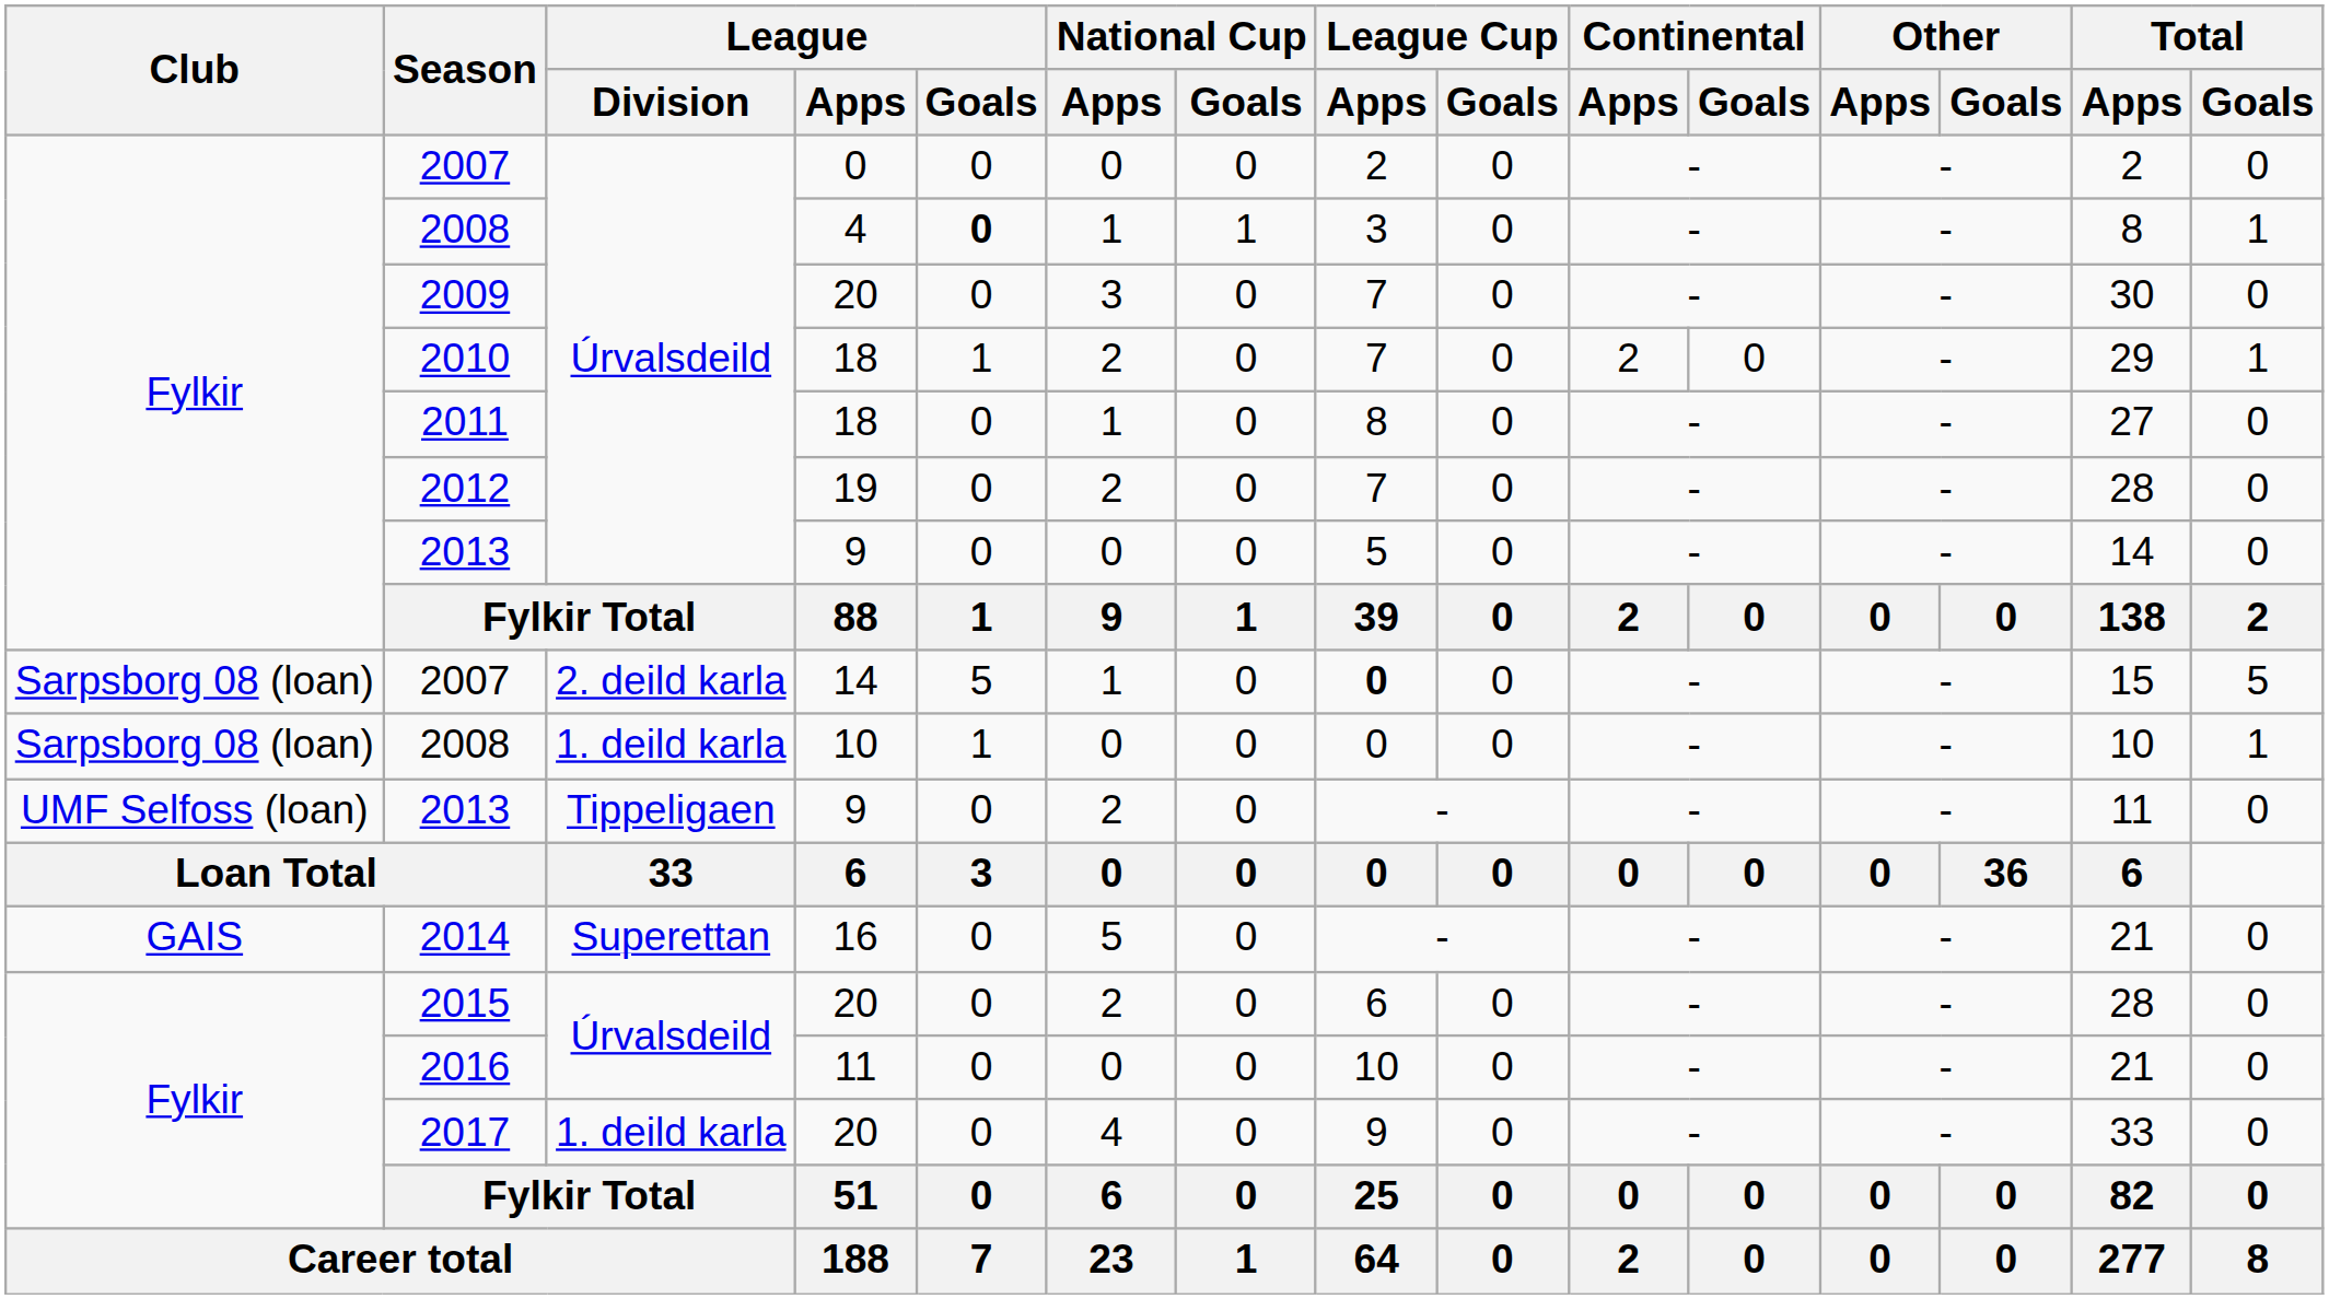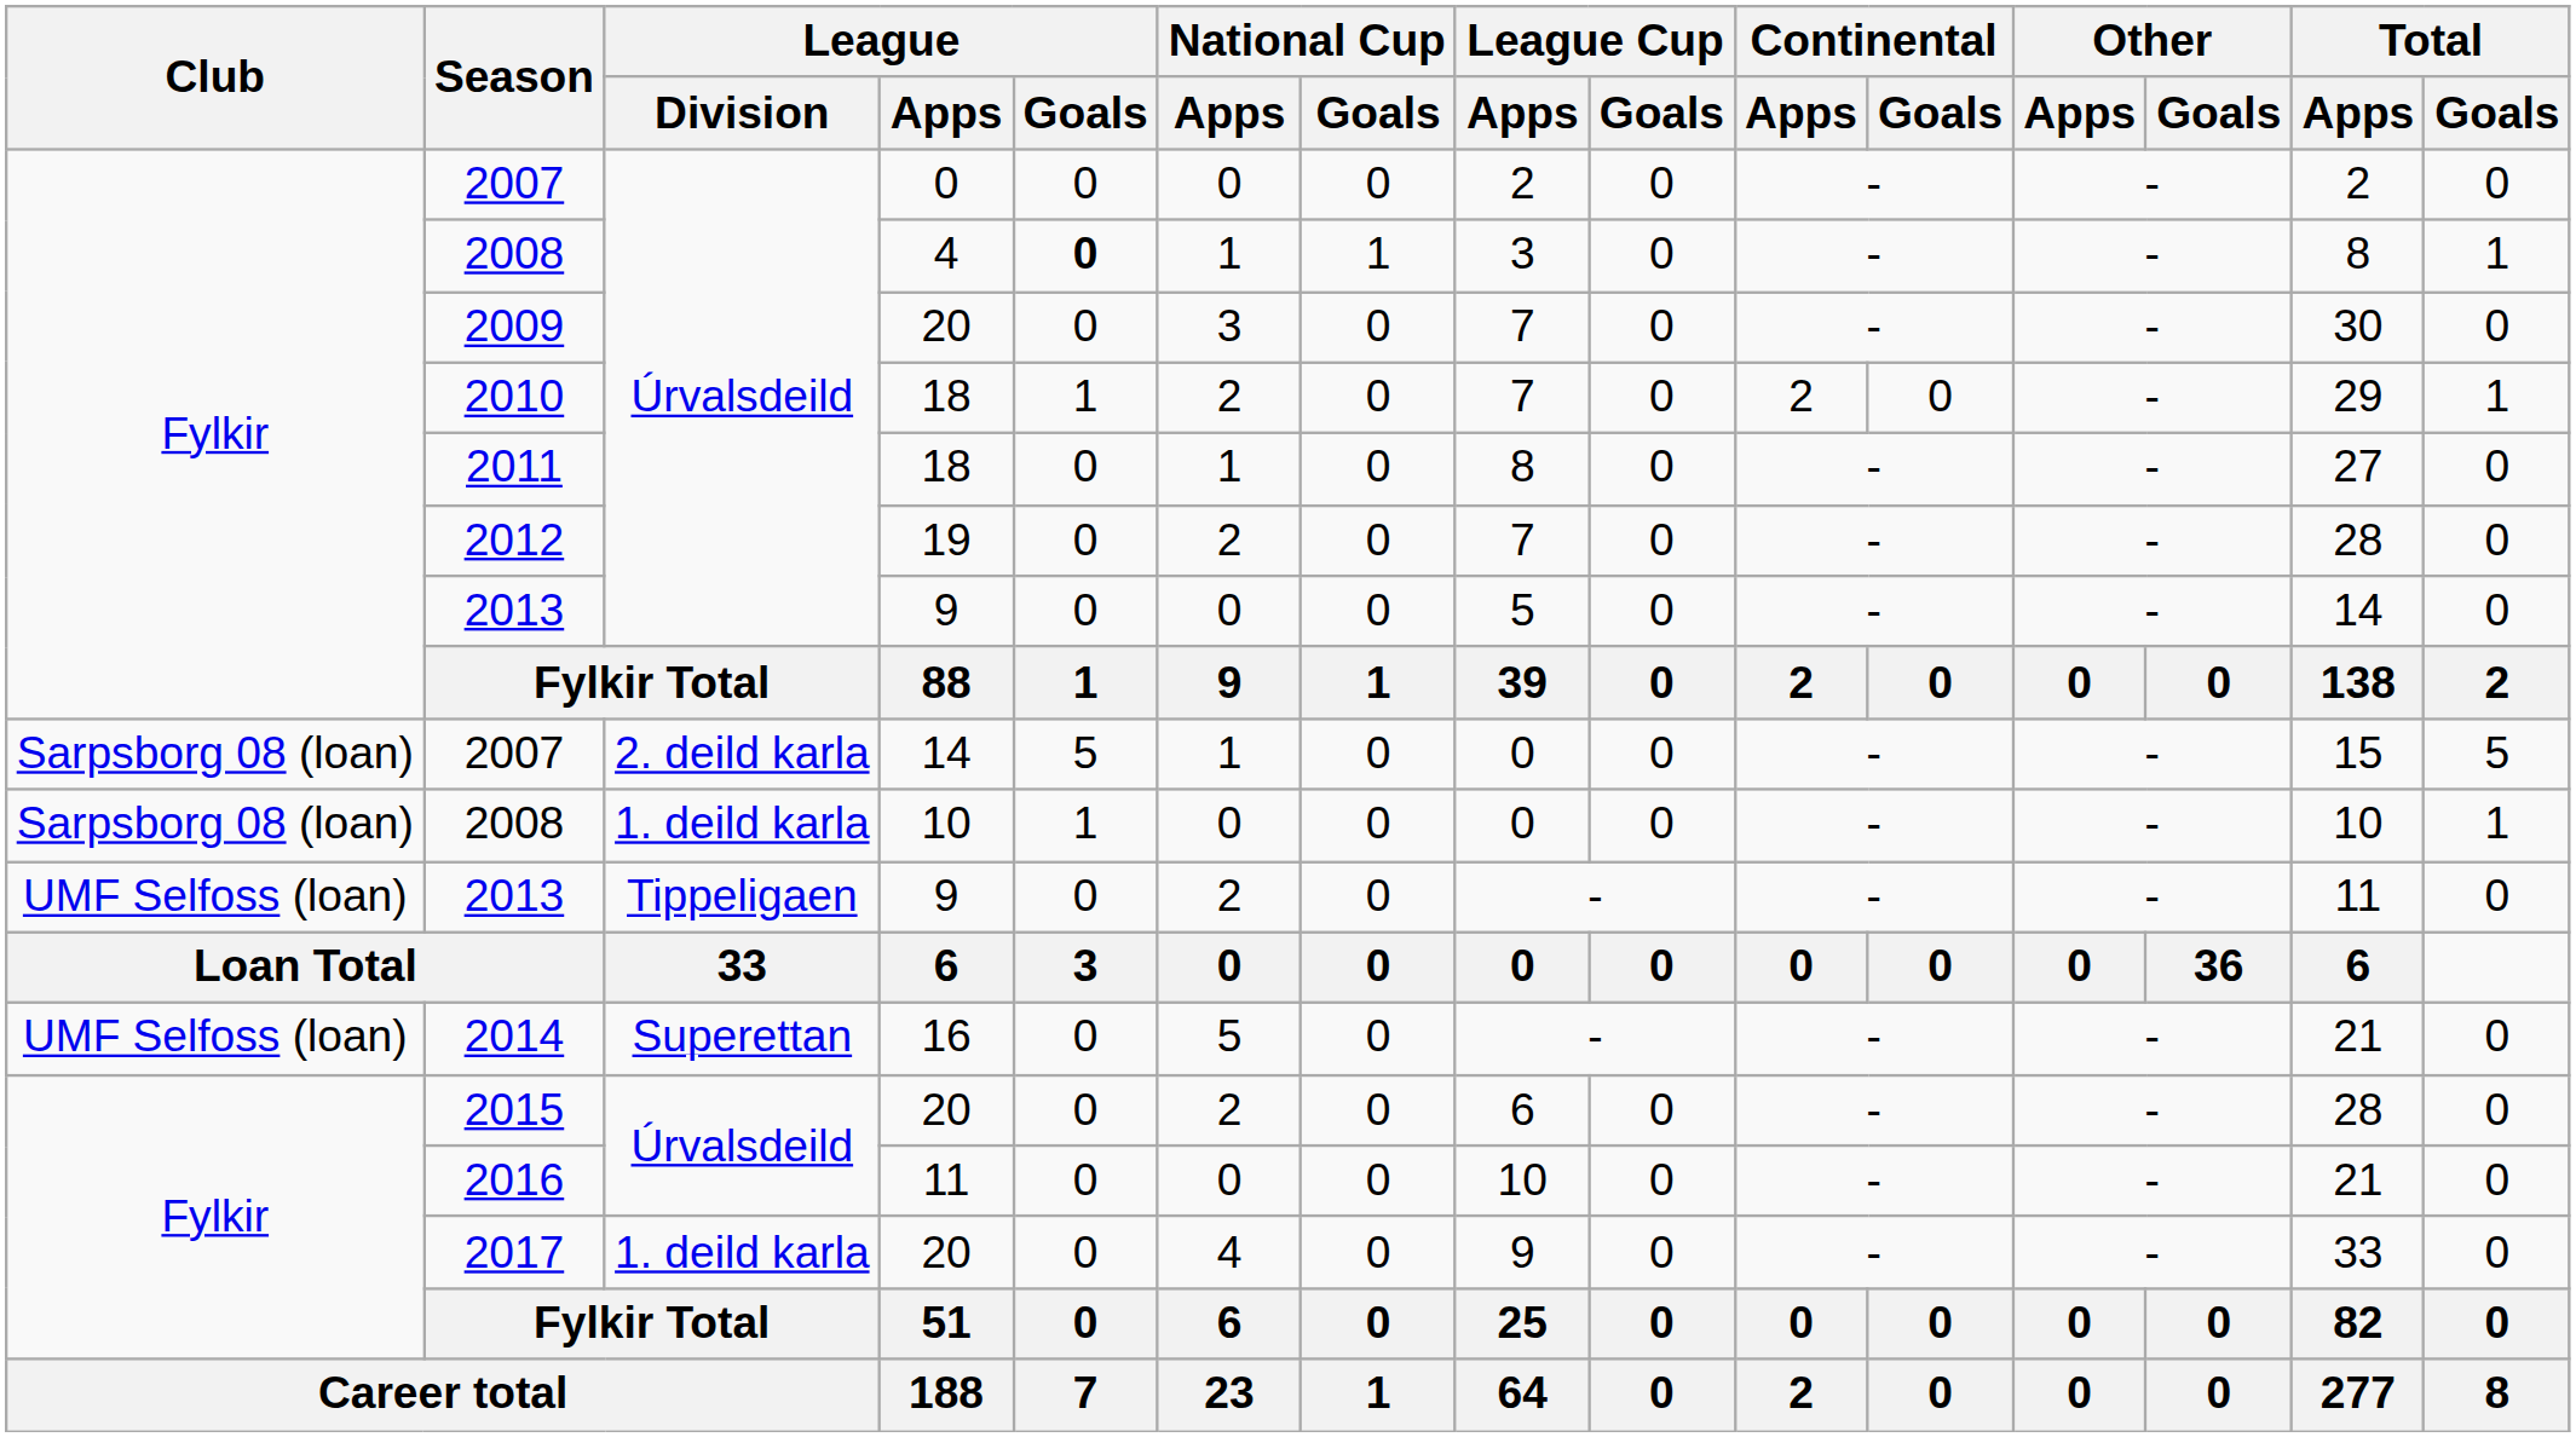2007 / 2. deild karla | League Cup / Apps: bold -> normal
2014 | Club: GAIS -> UMF Selfoss (loan)
